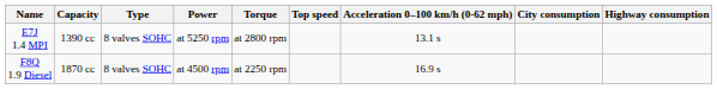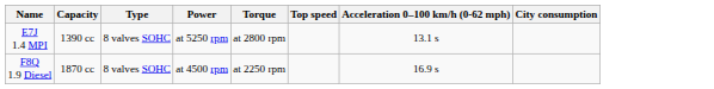- column: Highway consumption
